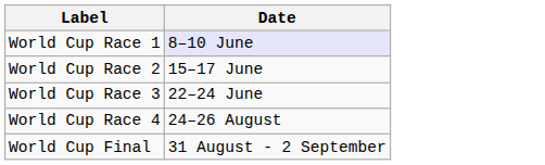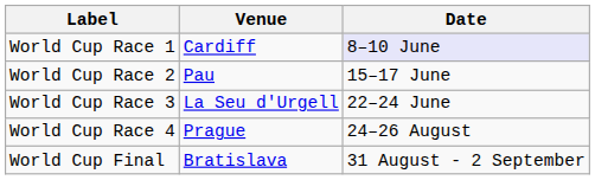+ column: Venue | Cardiff | Pau | La Seu d'Urgell | Prague | Bratislava
